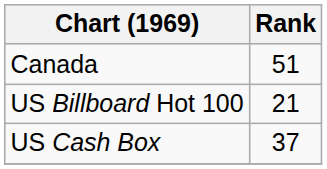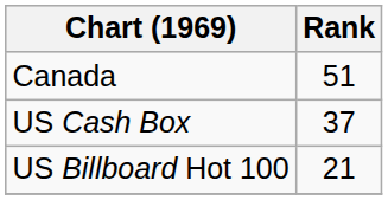rows swapped: US Billboard Hot 100 <-> US Cash Box
